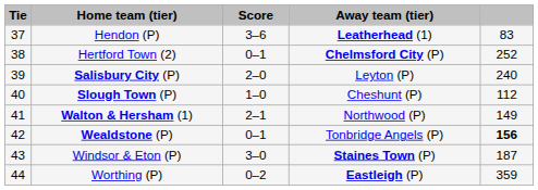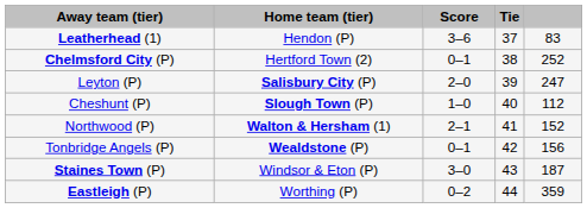columns swapped: Tie <-> Away team (tier)
Salisbury City (P) | column 5: 240 -> 247
Walton & Hersham (1) | column 5: 149 -> 152
Wealdstone (P) | column 5: bold -> normal
